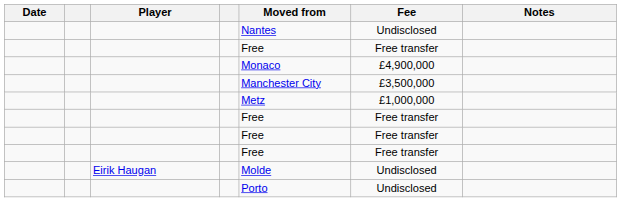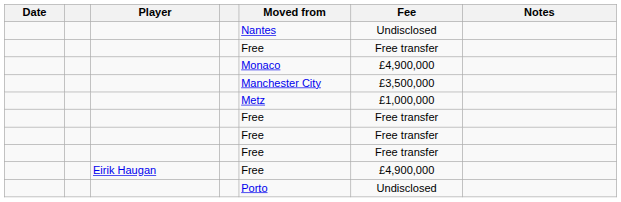Eirik Haugan | Moved from: Molde -> Free
Eirik Haugan | Fee: Undisclosed -> £4,900,000
